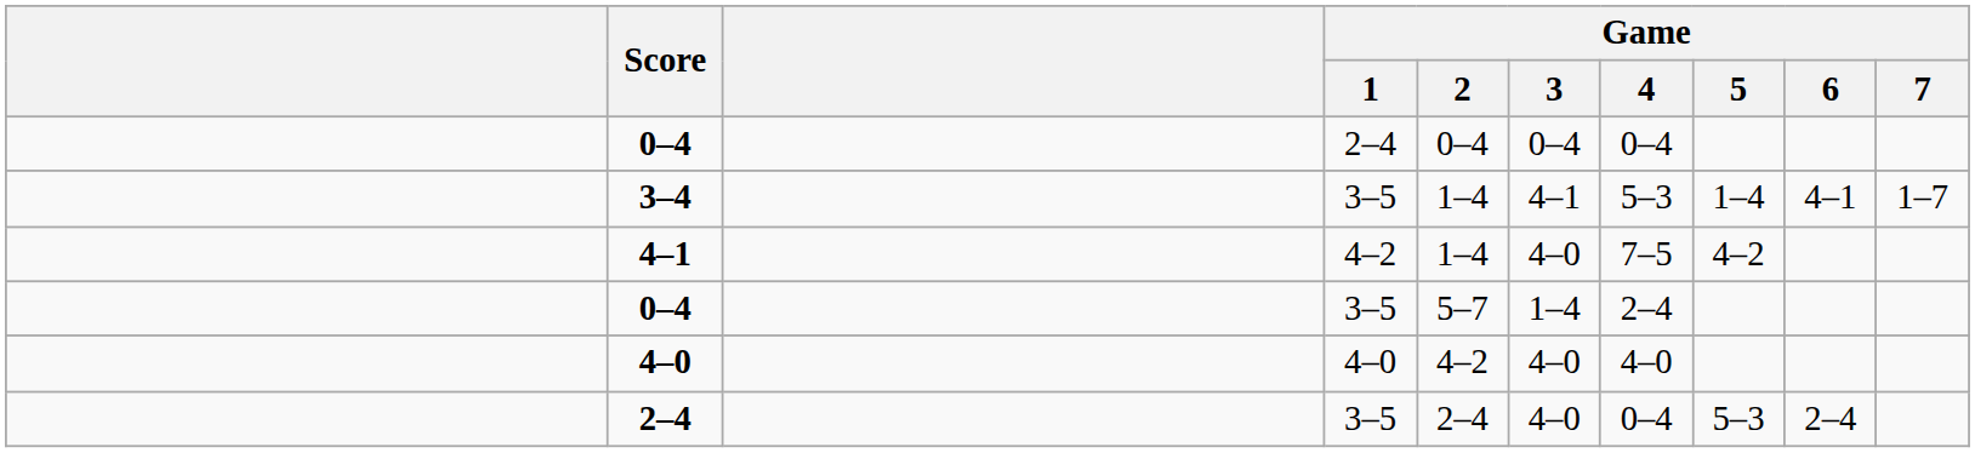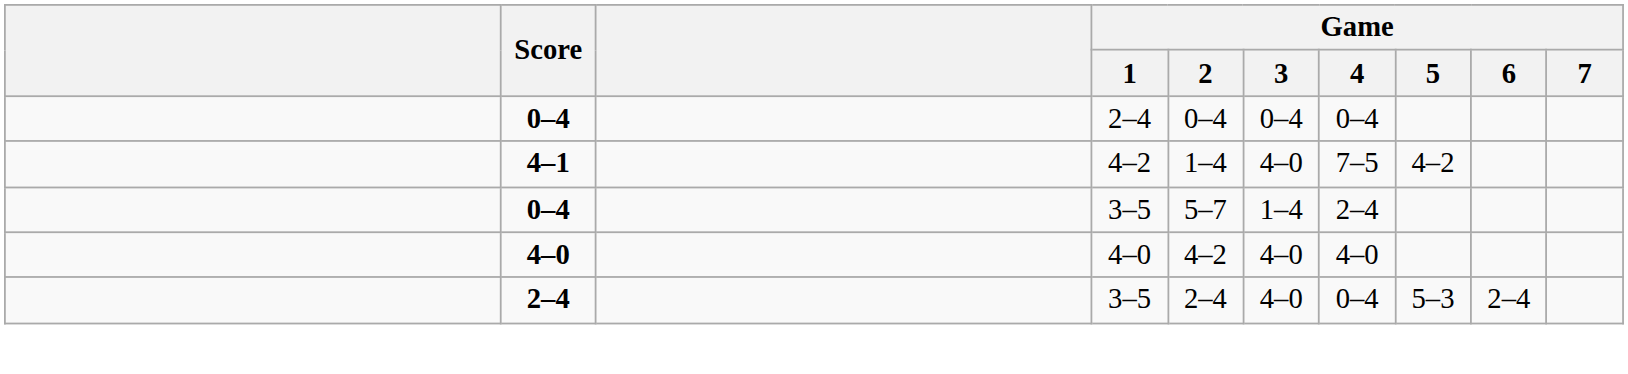- row: 3–4 | 3–5 | 1–4 | 4–1 | 5–3 | 1–4 | 4–1 | 1–7
